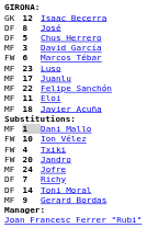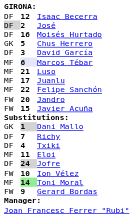Isaac Becerra | column 1: GK -> DF
José | column 1: no background -> lightgrey background
José | column 2: 8 -> 2
+ row: DF | 16 | Moisés Hurtado
Chus Herrero | column 1: DF -> GK
David García | column 1: MF -> DF
Marcos Tébar | column 1: FW -> MF
Marcos Tébar | column 2: no background -> lavender background
Luso | column 2: 23 -> 21
rows swapped: Jandro <-> Eloi
Javier Acuña | column 1: MF -> FW
Javier Acuña | column 2: 18 -> 15
Dani Mallo | column 1: MF -> GK
rows swapped: Richy <-> Ion Vélez
Txiki | column 1: FW -> DF
Jofre | column 1: MF -> DF
Jofre | column 2: no background -> lightgrey background
Toni Moral | column 1: DF -> MF
Toni Moral | column 2: no background -> lightgreen background
Gerard Bordas | column 1: MF -> FW
